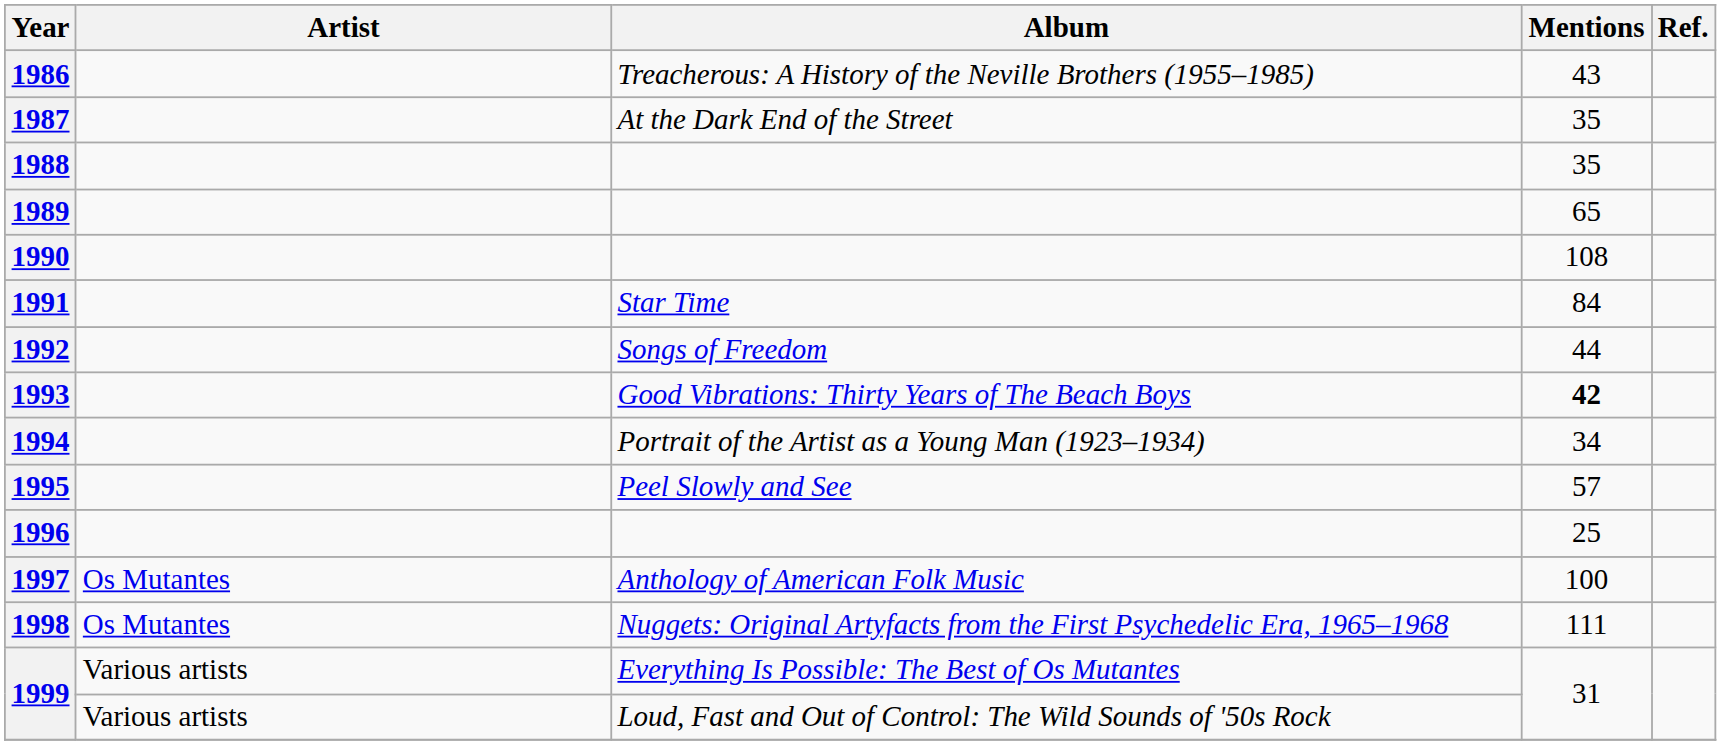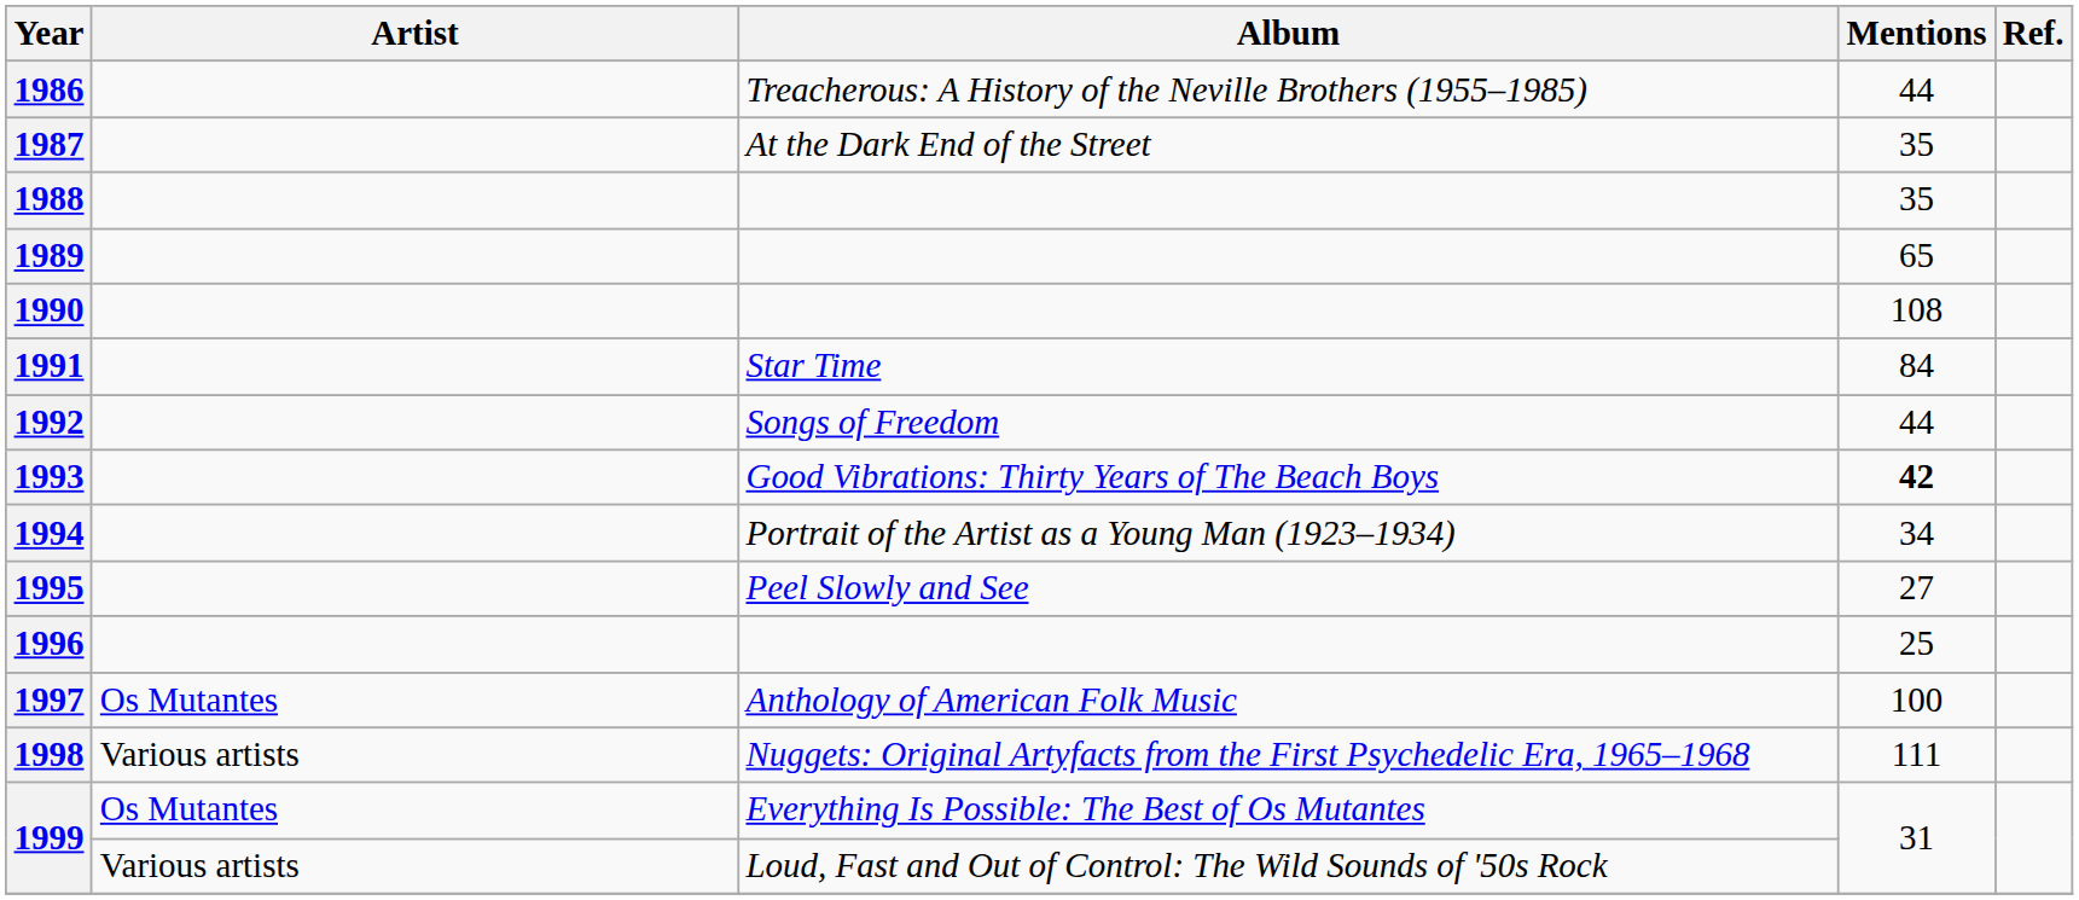1986 | Mentions: 43 -> 44
1995 | Mentions: 57 -> 27
1998 | Artist: Os Mutantes -> Various artists
1999 / Everything Is Possible: The Best of Os Mutantes | Artist: Various artists -> Os Mutantes
